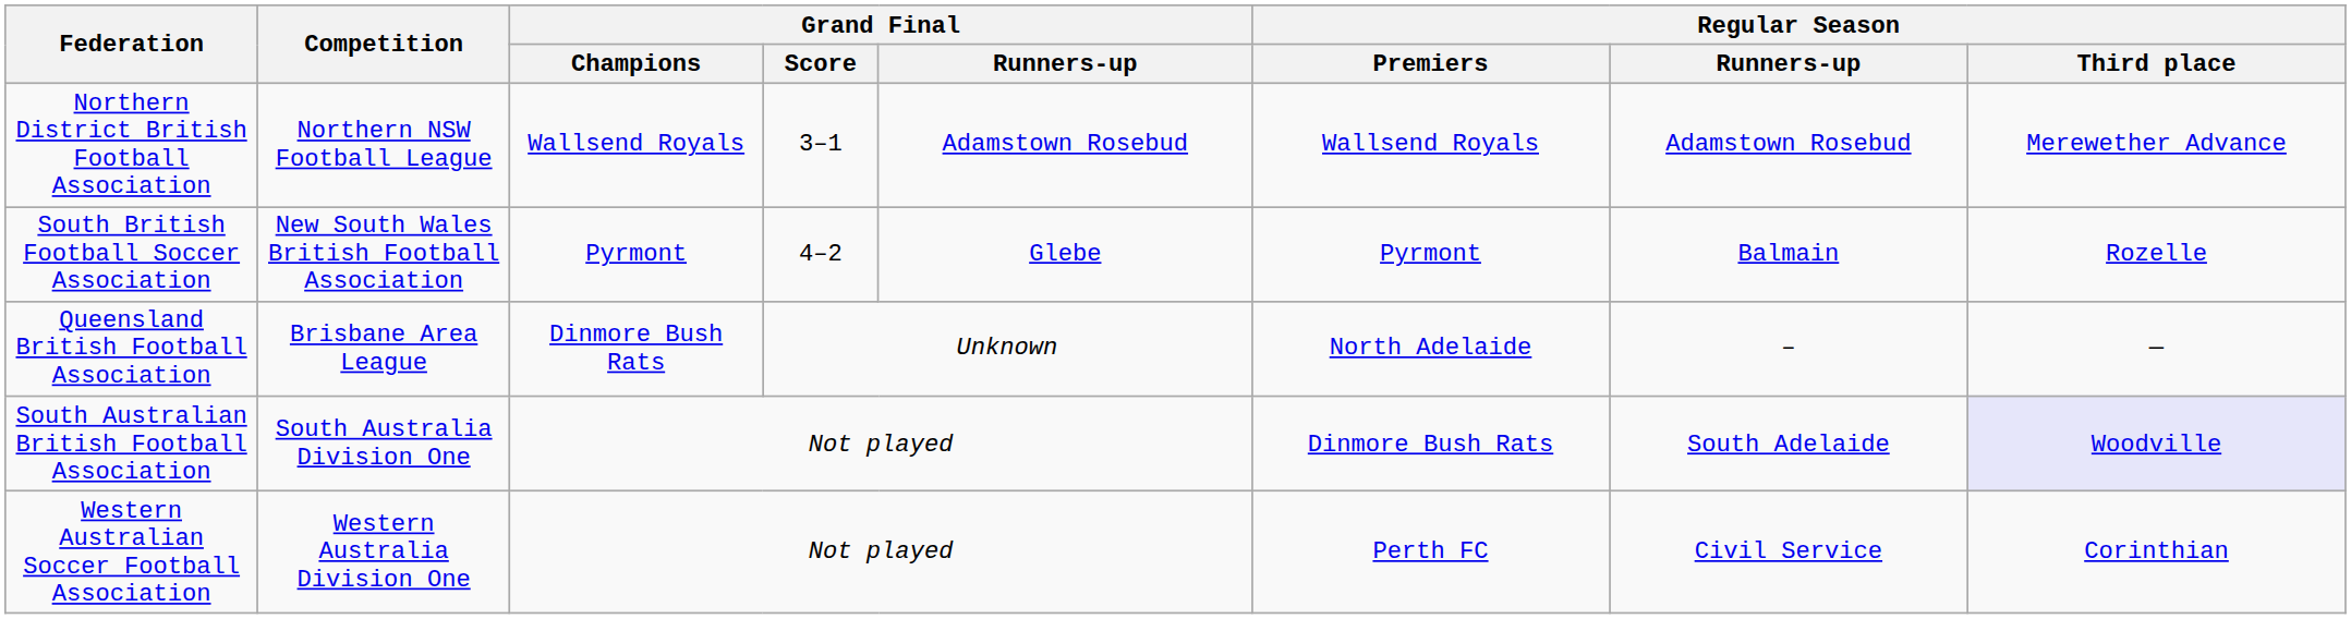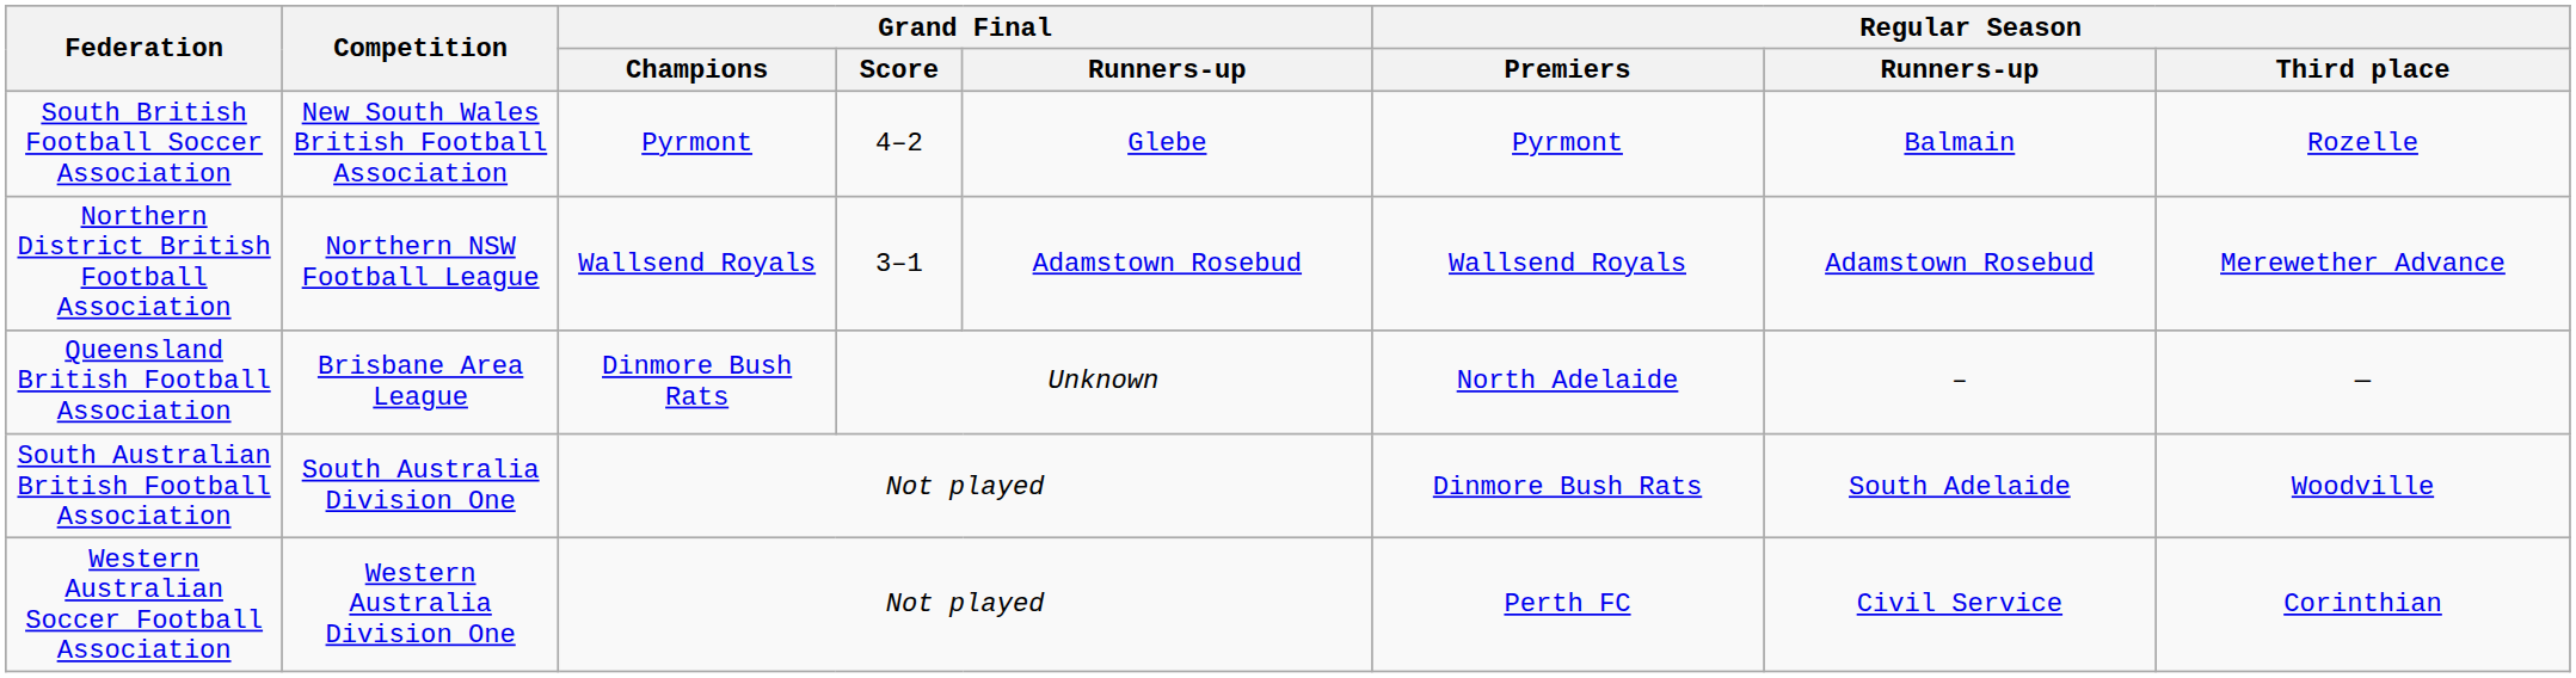rows swapped: Northern District British Football Association <-> South British Football Soccer Association
South Australian British Football Association | Regular Season / Third place: lavender background -> no background
